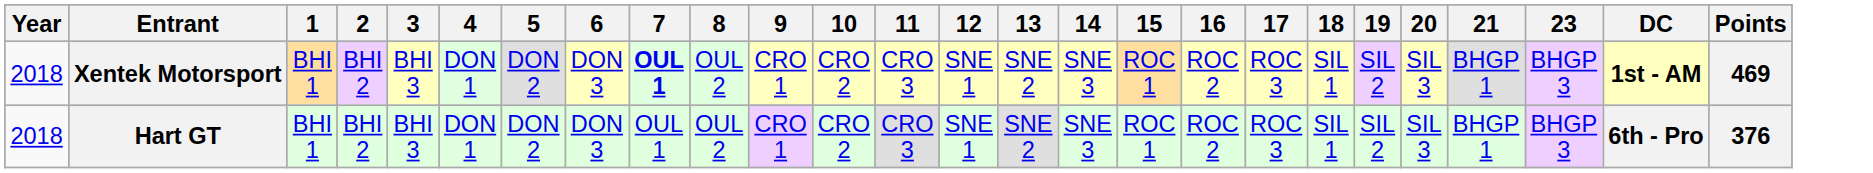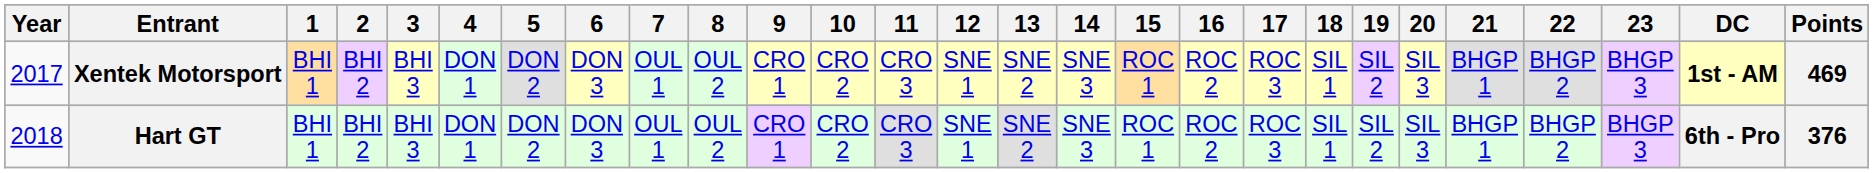+ column: 22 | BHGP 2 | BHGP 2
Xentek Motorsport | Year: 2018 -> 2017
Xentek Motorsport | 7: bold -> normal
